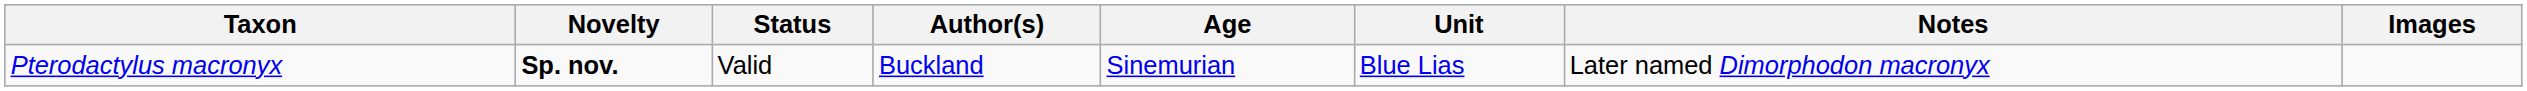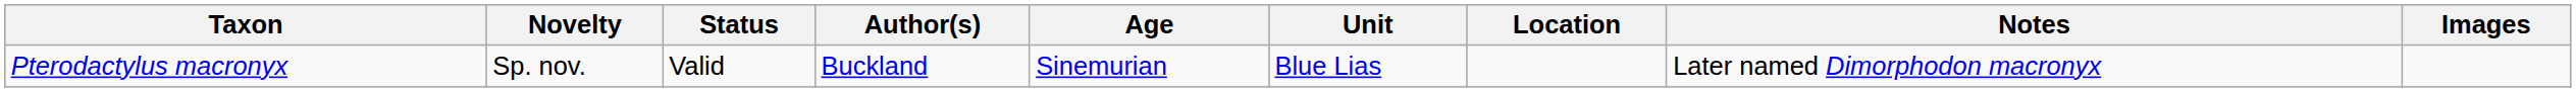+ column: Location
Pterodactylus macronyx | Novelty: bold -> normal
